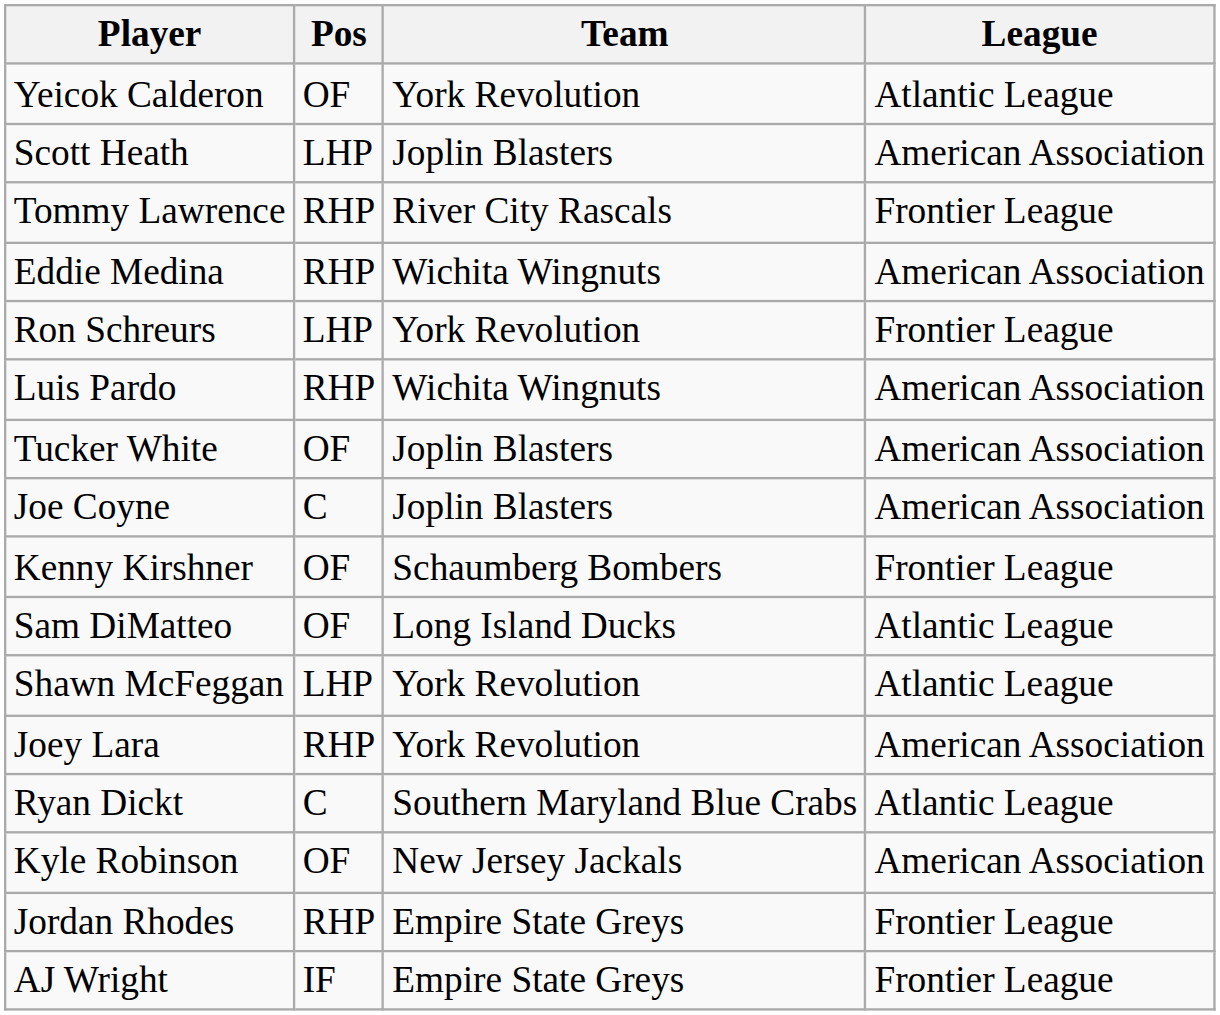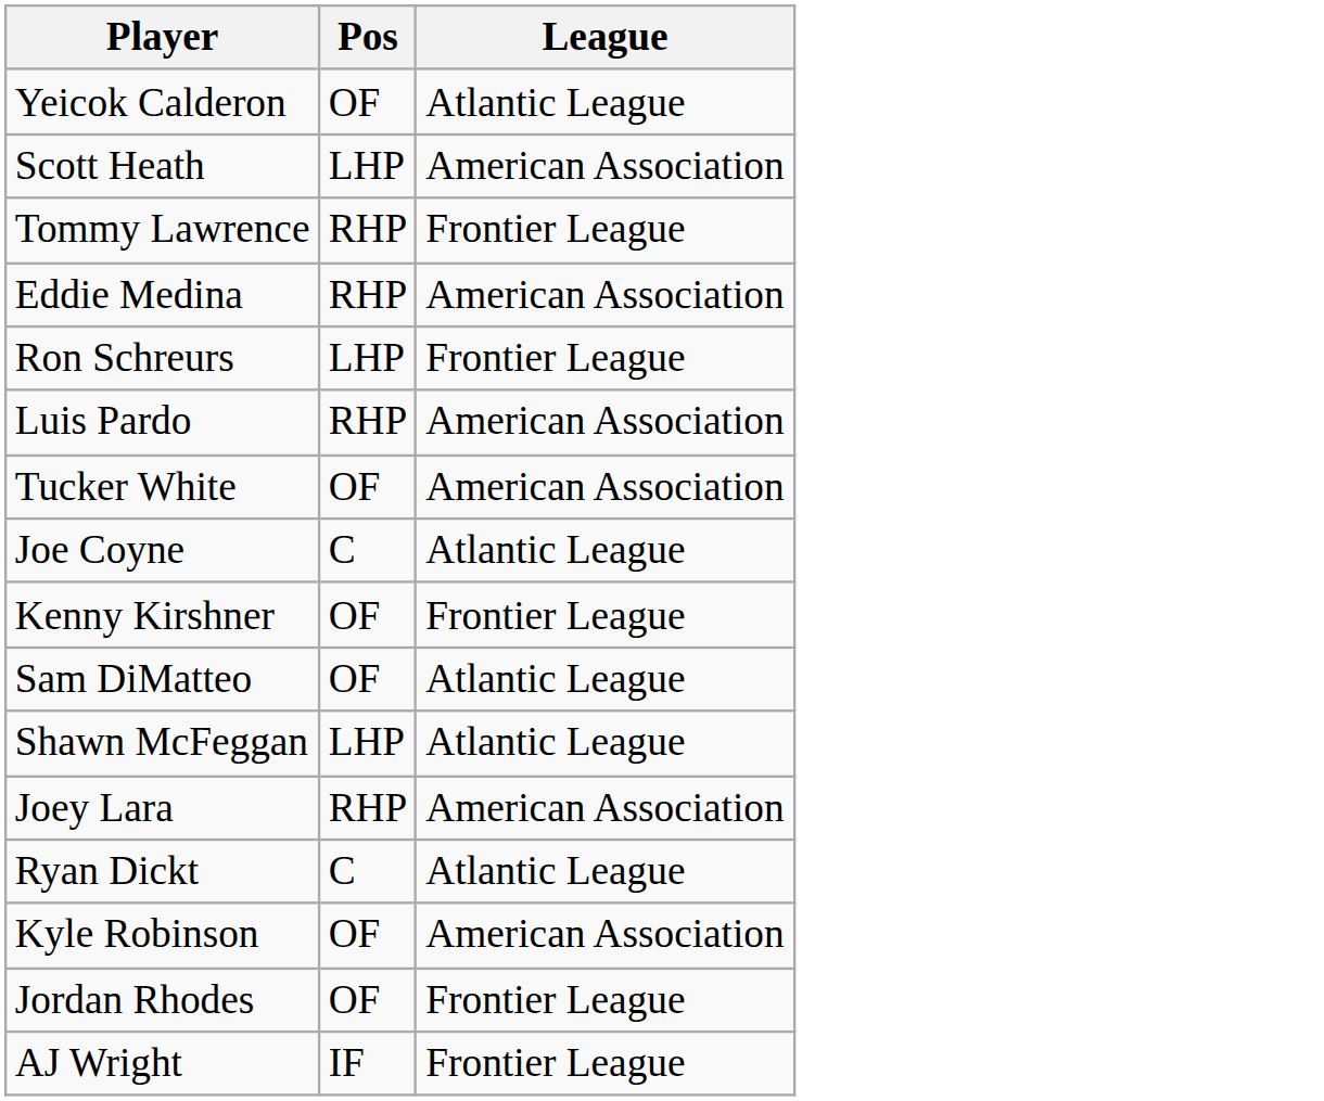- column: Team | York Revolution | Joplin Blasters | River City Rascals | Wichita Wingnuts | York Revolution | Wichita Wingnuts | Joplin Blasters | Joplin Blasters | Schaumberg Bombers | Long Island Ducks | York Revolution | York Revolution | Southern Maryland Blue Crabs | New Jersey Jackals | Empire State Greys | Empire State Greys
Joe Coyne | League: American Association -> Atlantic League
Jordan Rhodes | Pos: RHP -> OF
